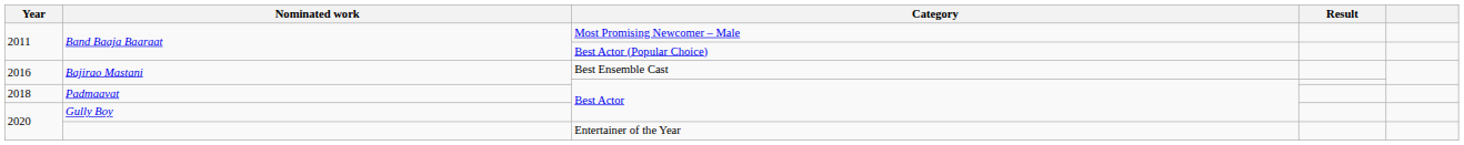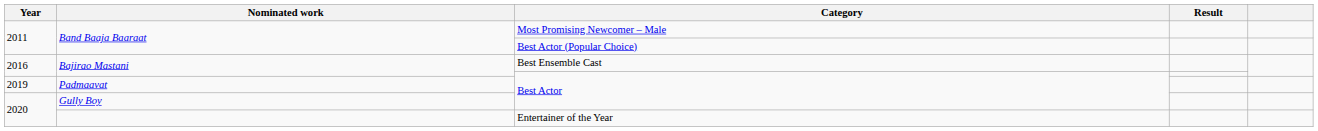Padmaavat | Year: 2018 -> 2019
